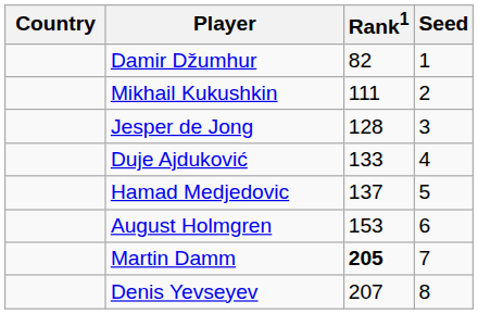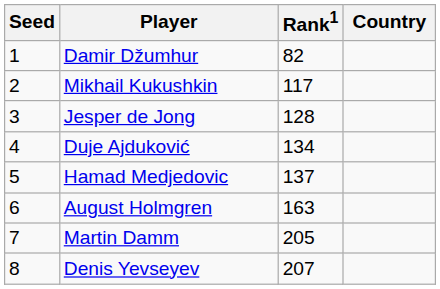columns swapped: Country <-> Seed
Mikhail Kukushkin | Rank1: 111 -> 117
Duje Ajduković | Rank1: 133 -> 134
August Holmgren | Rank1: 153 -> 163
Martin Damm | Rank1: bold -> normal
